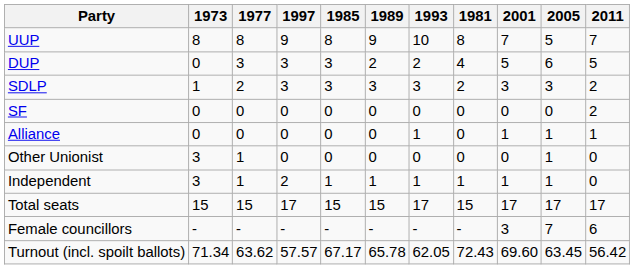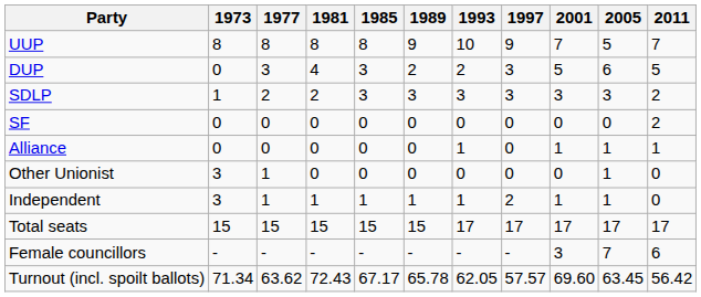columns swapped: 1981 <-> 1997
